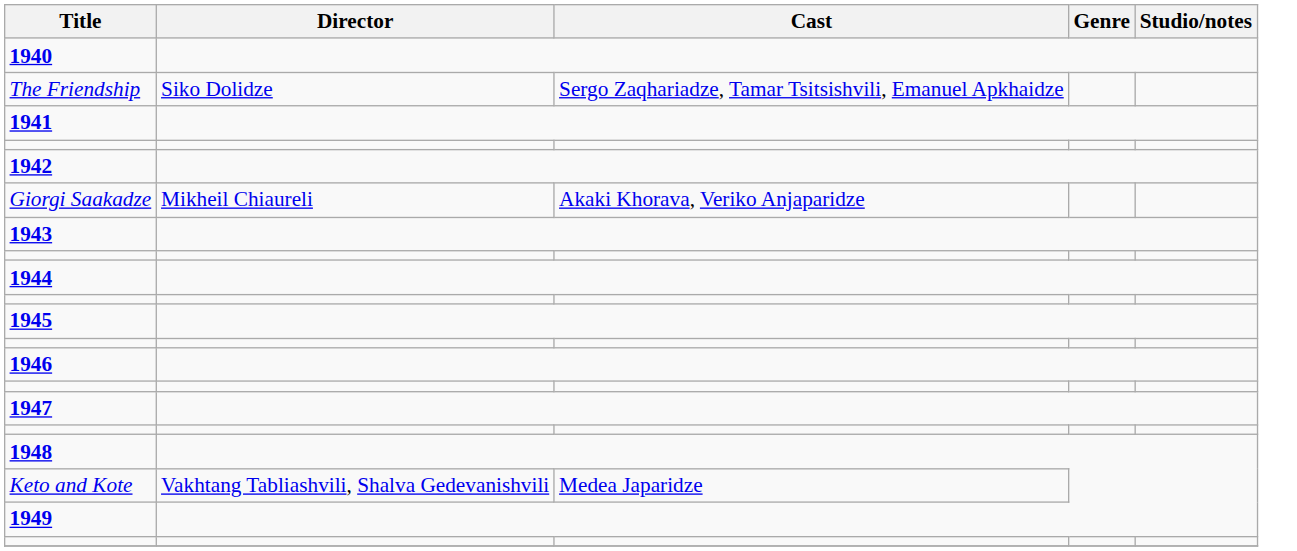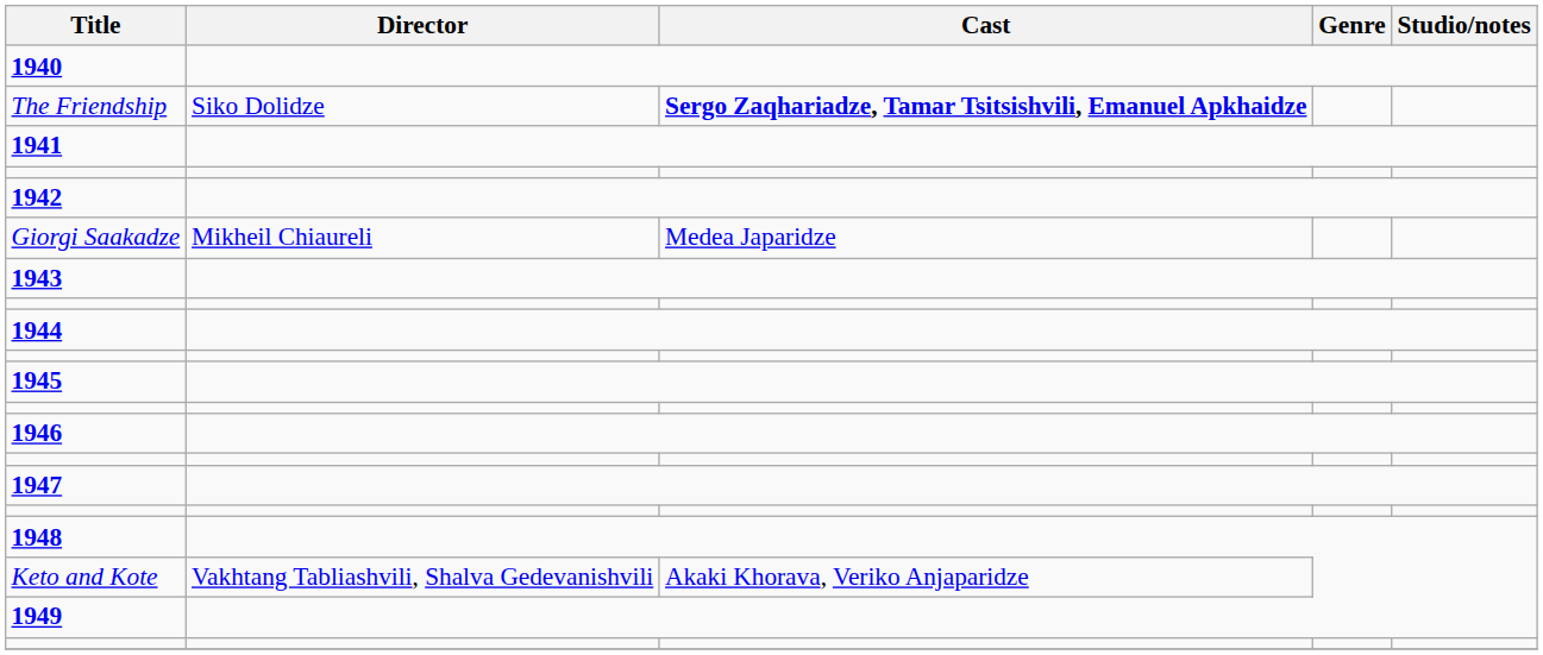The Friendship | Cast: normal -> bold
Giorgi Saakadze | Cast: Akaki Khorava, Veriko Anjaparidze -> Medea Japaridze
Keto and Kote | Cast: Medea Japaridze -> Akaki Khorava, Veriko Anjaparidze
